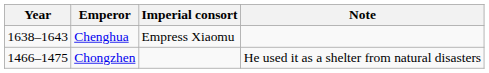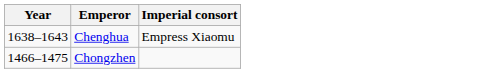- column: Note | He used it as a shelter from natural disasters
